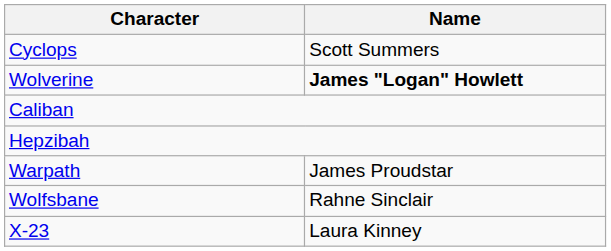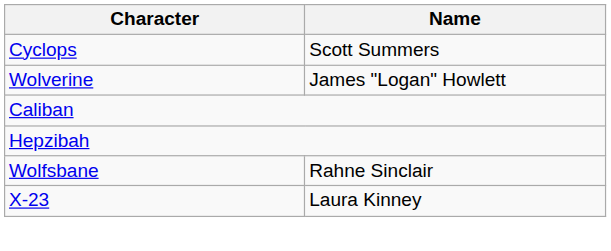Wolverine | Name: bold -> normal
- row: Warpath | James Proudstar
